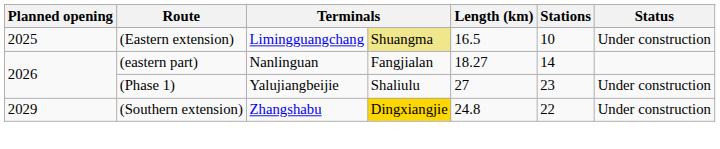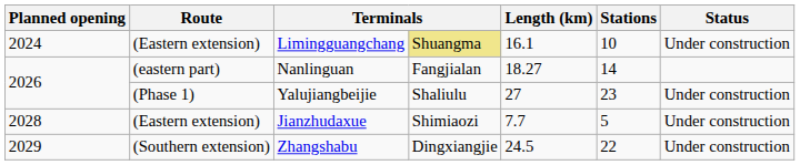Limingguangchang | Planned opening: 2025 -> 2024
Limingguangchang | Length (km): 16.5 -> 16.1
+ row: 2028 | (Eastern extension) | Jianzhudaxue | Shimiaozi | 7.7 | 5 | Under construction
Zhangshabu | column 4: gold background -> no background
Zhangshabu | Length (km): 24.8 -> 24.5
